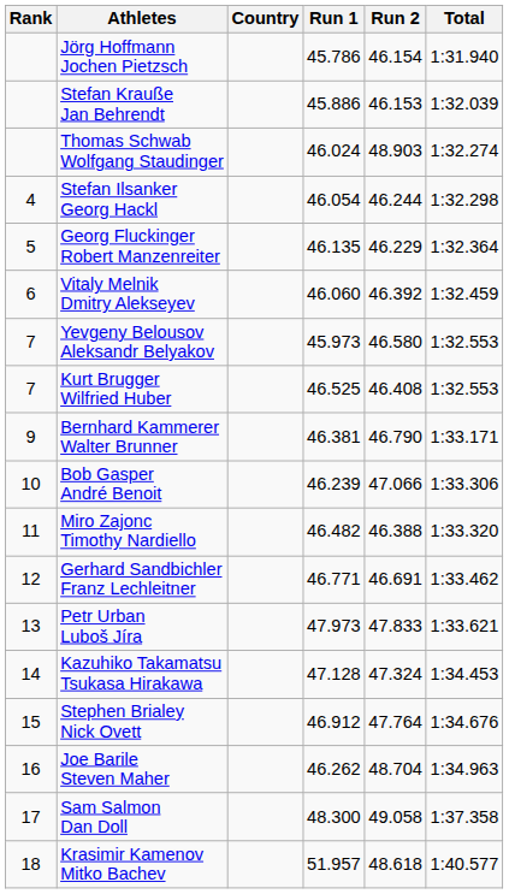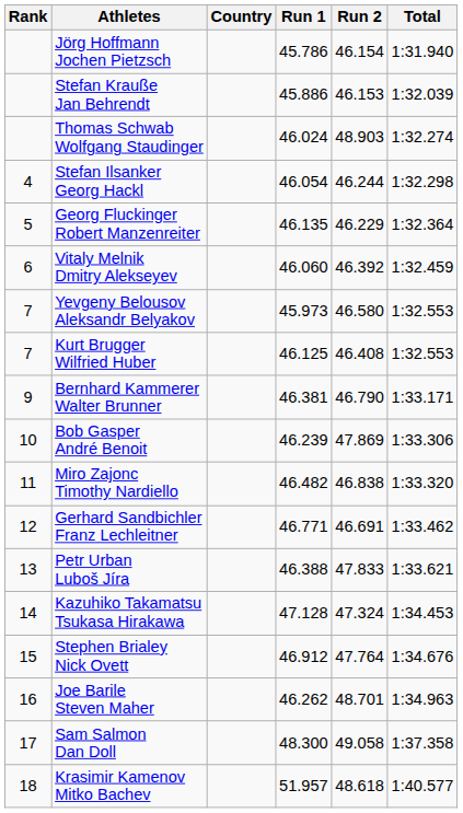Kurt Brugger Wilfried Huber | Run 1: 46.525 -> 46.125
Bob Gasper André Benoit | Run 2: 47.066 -> 47.869
Miro Zajonc Timothy Nardiello | Run 2: 46.388 -> 46.838
Petr Urban Luboš Jíra | Run 1: 47.973 -> 46.388
Joe Barile Steven Maher | Run 2: 48.704 -> 48.701
